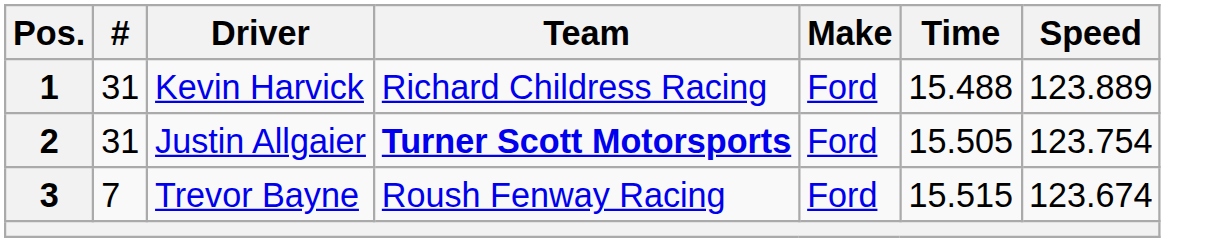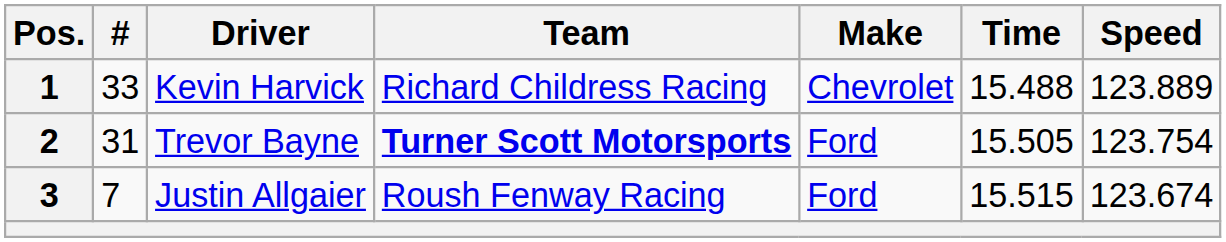1 | #: 31 -> 33
1 | Make: Ford -> Chevrolet
2 | Driver: Justin Allgaier -> Trevor Bayne
3 | Driver: Trevor Bayne -> Justin Allgaier
